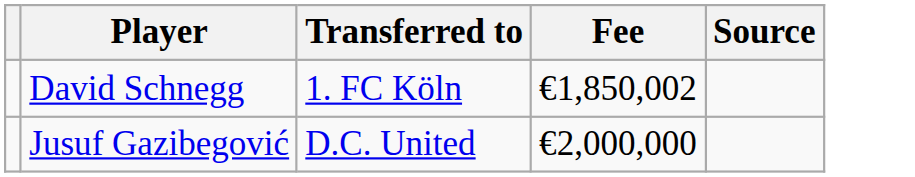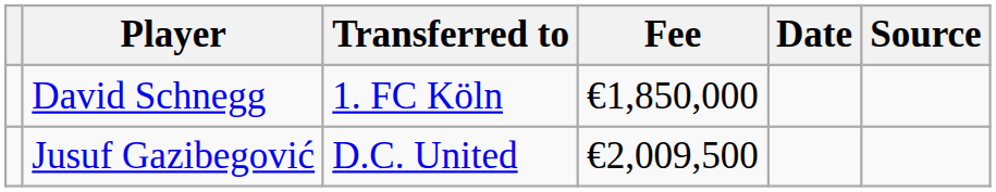+ column: Date
David Schnegg | Fee: €1,850,002 -> €1,850,000
Jusuf Gazibegović | Fee: €2,000,000 -> €2,009,500
